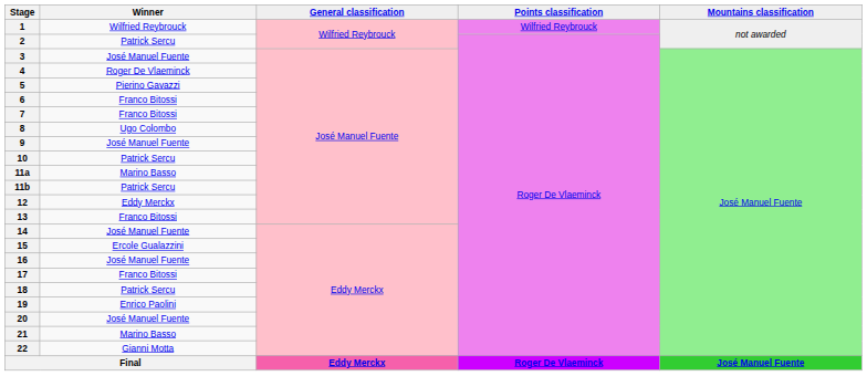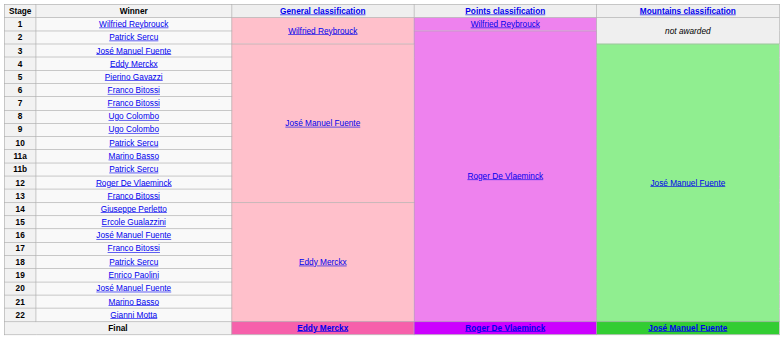4 | Winner: Roger De Vlaeminck -> Eddy Merckx
9 | Winner: José Manuel Fuente -> Ugo Colombo
12 | Winner: Eddy Merckx -> Roger De Vlaeminck
14 | Winner: José Manuel Fuente -> Giuseppe Perletto
